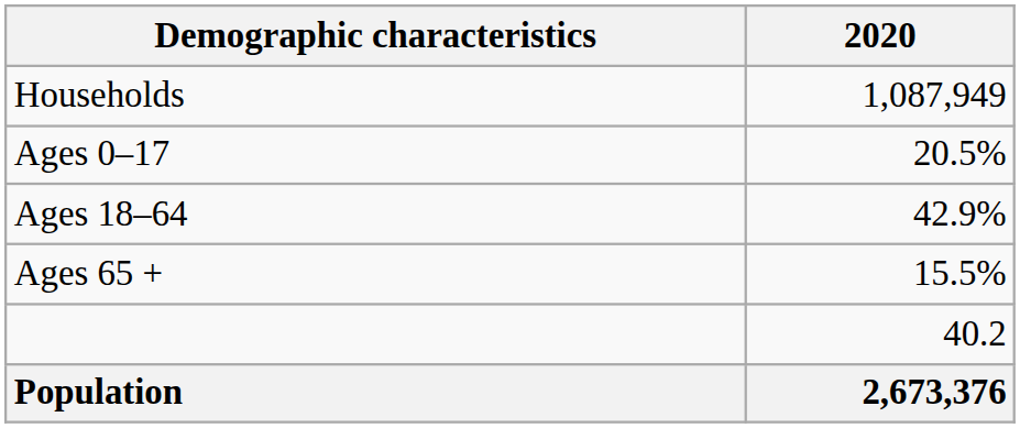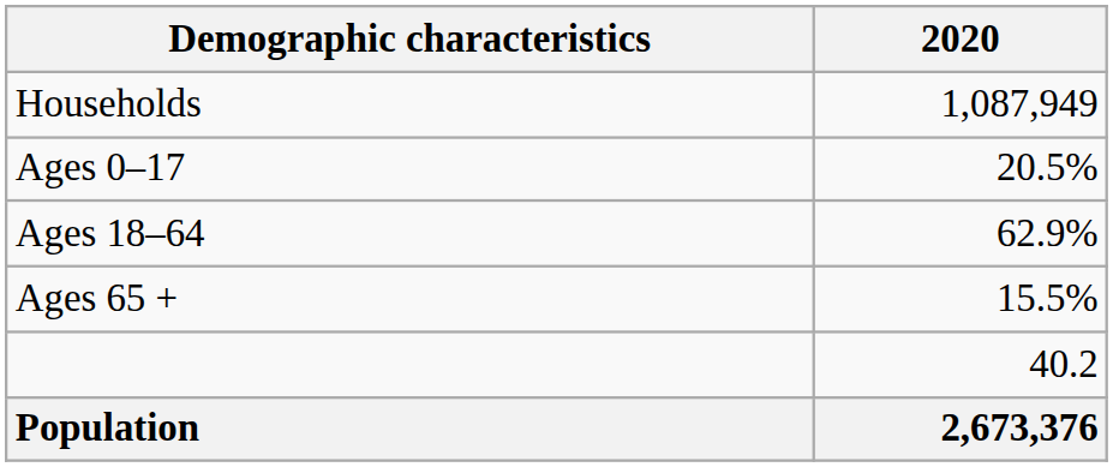Ages 18–64 | 2020: 42.9% -> 62.9%
